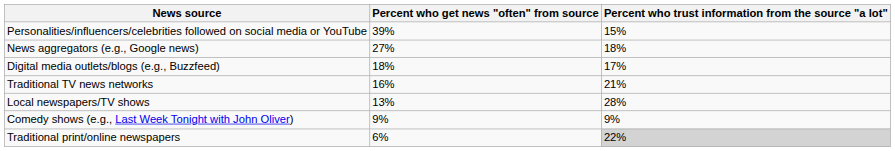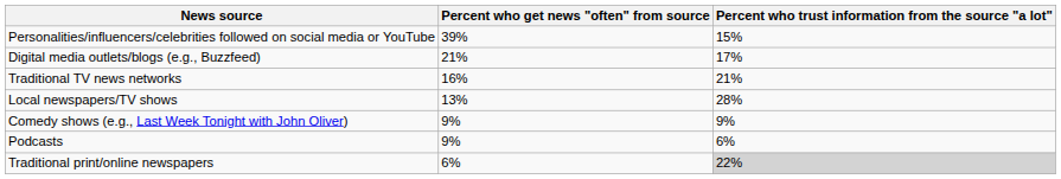- row: News aggregators (e.g., Google news) | 27% | 18%
Digital media outlets/blogs (e.g., Buzzfeed) | Percent who get news "often" from source: 18% -> 21%
+ row: Podcasts | 9% | 6%
